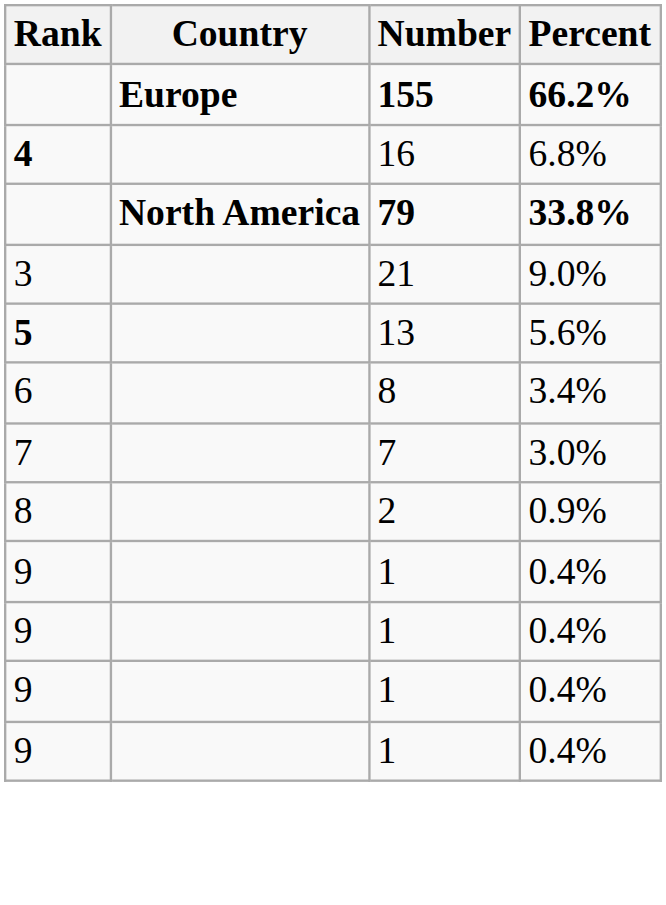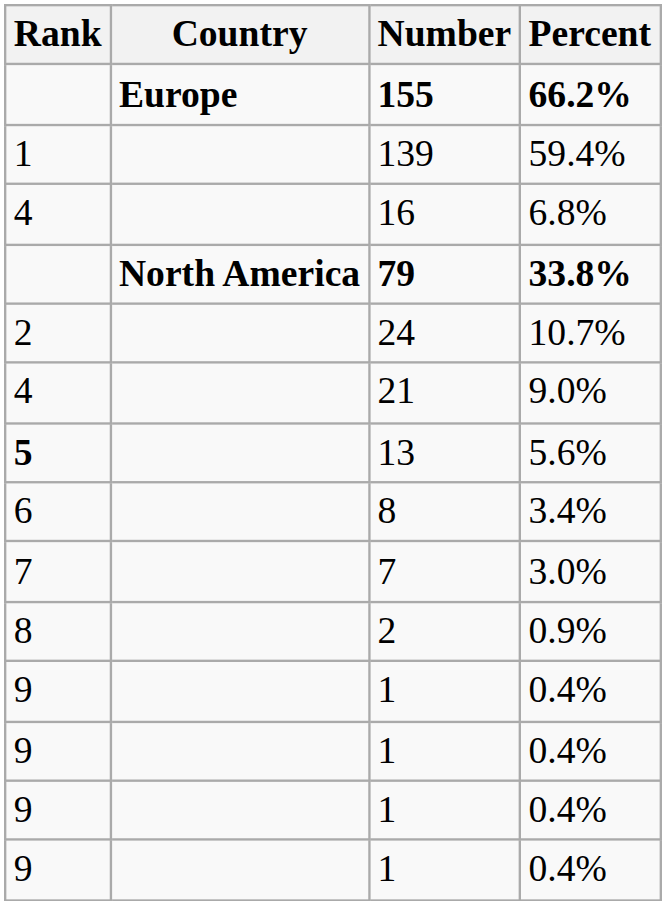+ row: 1 | 139 | 59.4%
16 | Rank: bold -> normal
+ row: 2 | 24 | 10.7%
21 | Rank: 3 -> 4
